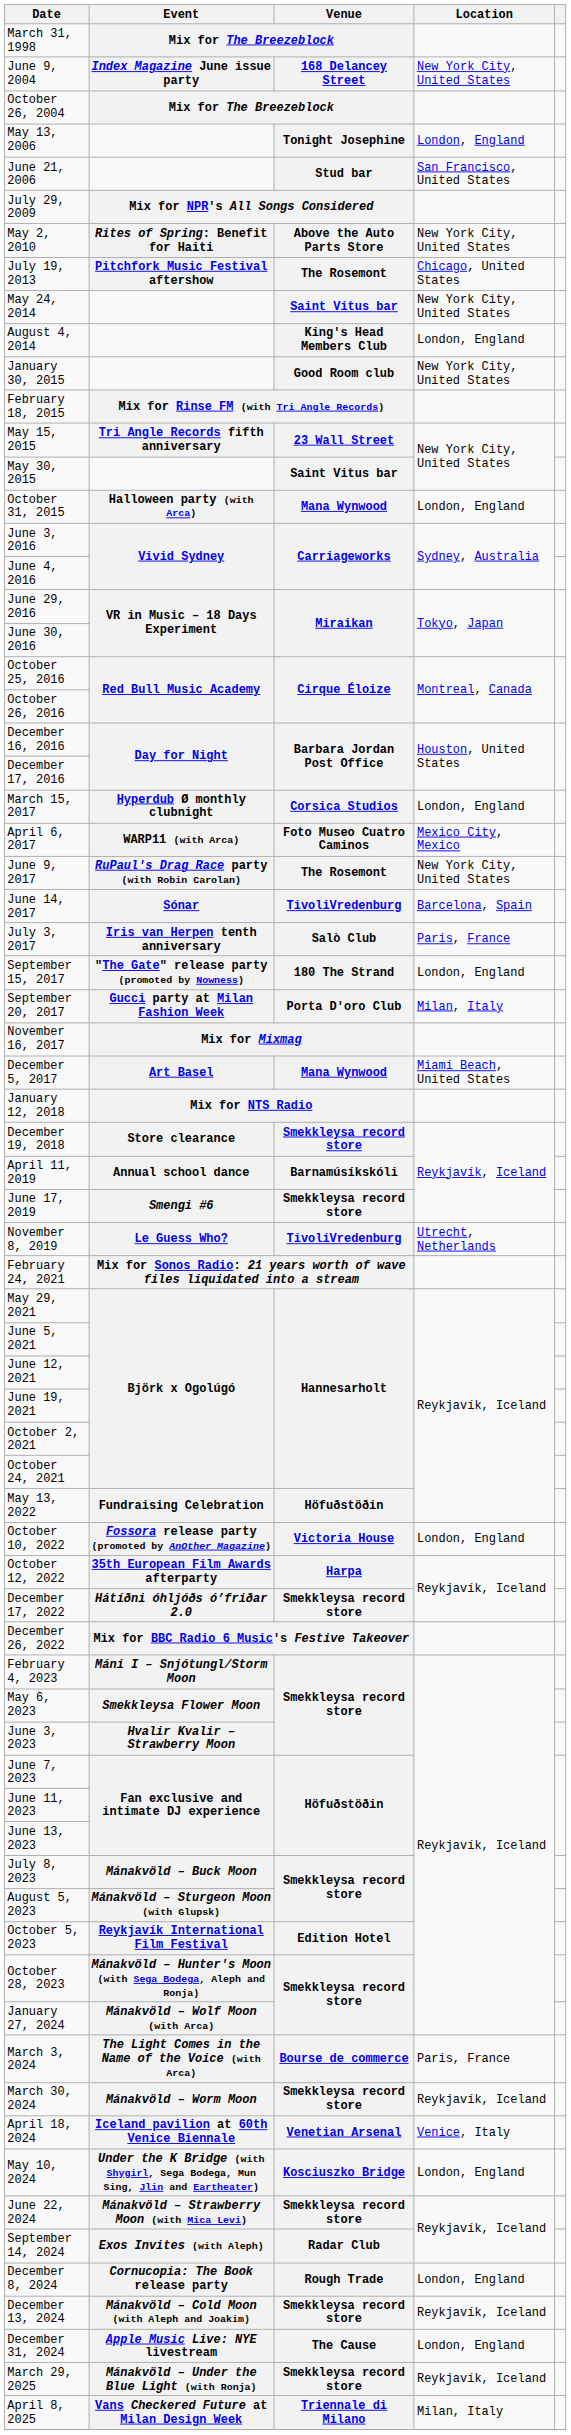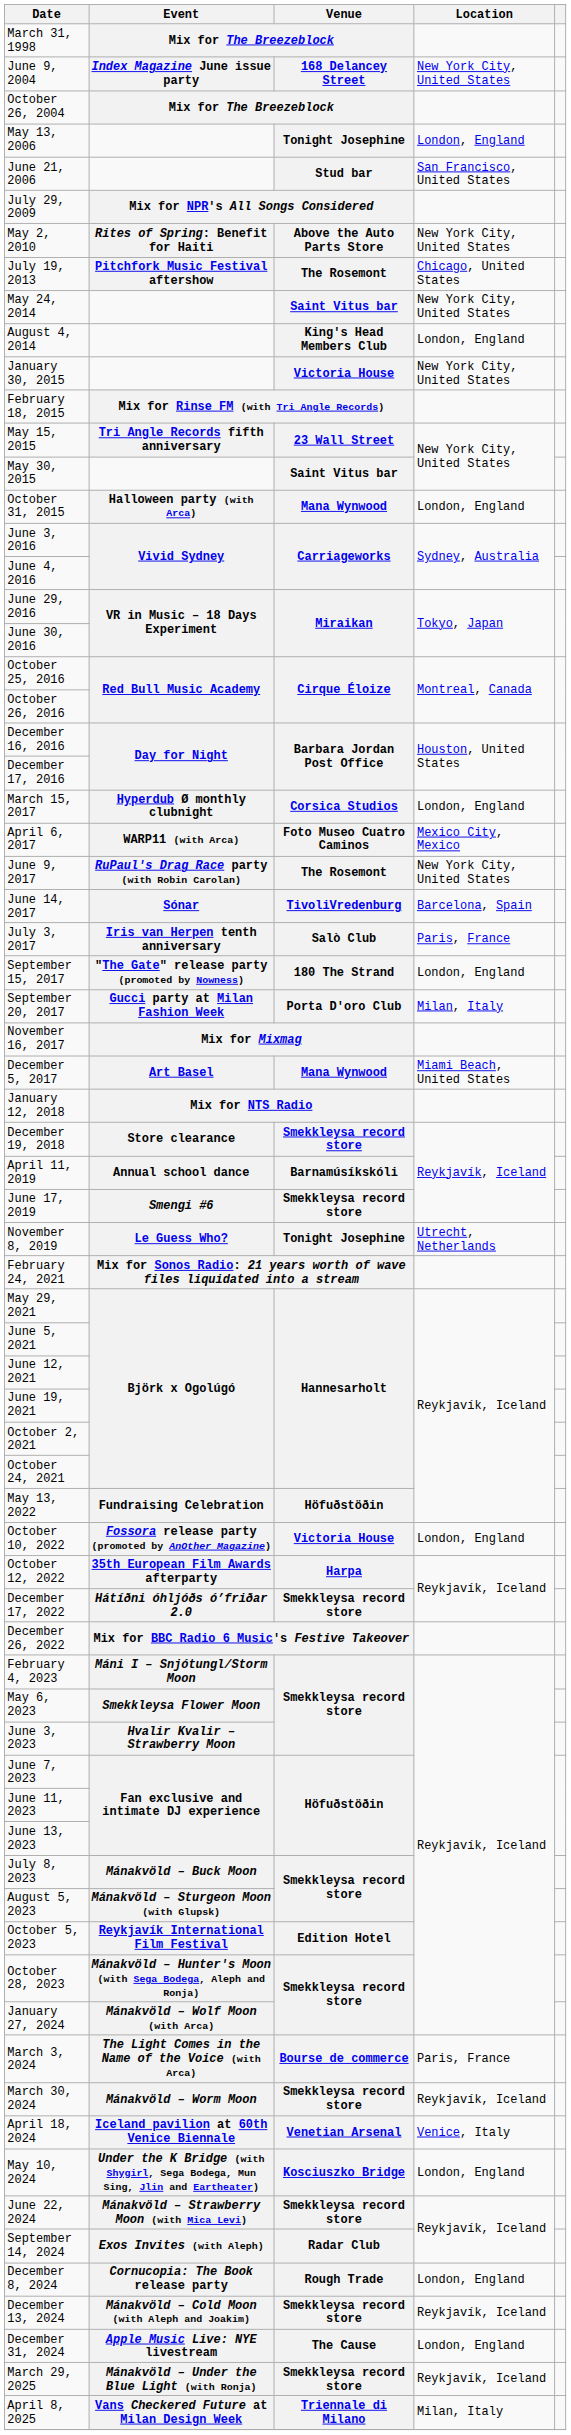January 30, 2015 | Venue: Good Room club -> Victoria House
November 8, 2019 | Venue: TivoliVredenburg -> Tonight Josephine
